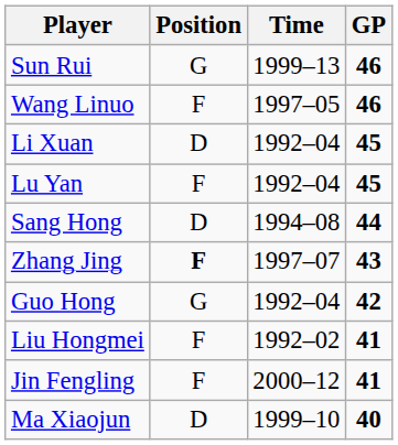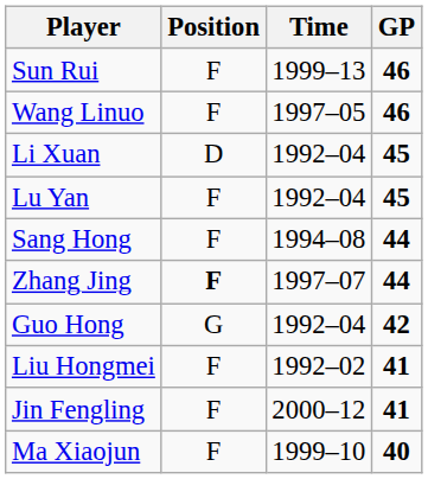Sun Rui | Position: G -> F
Sang Hong | Position: D -> F
Zhang Jing | GP: 43 -> 44
Ma Xiaojun | Position: D -> F
